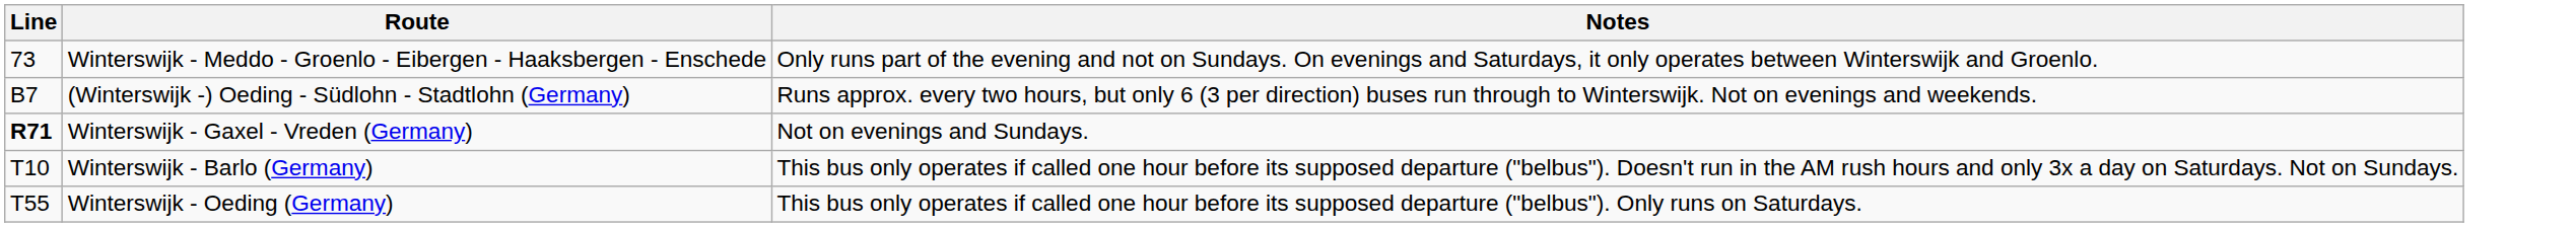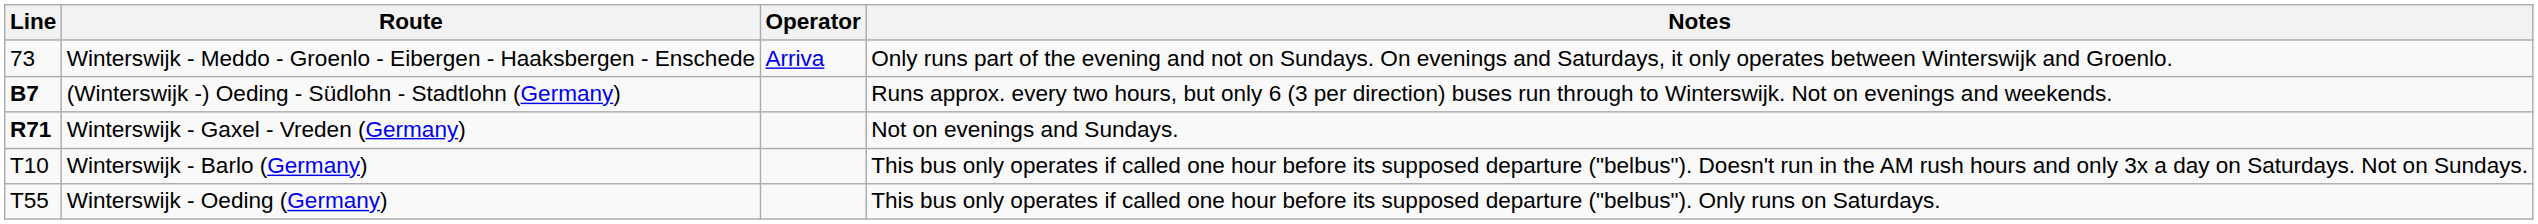+ column: Operator | Arriva
(Winterswijk -) Oeding - Südlohn - Stadtlohn (Germany) | Line: normal -> bold
